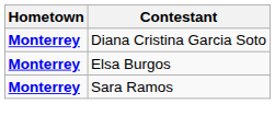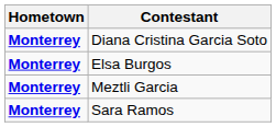+ row: Monterrey | Meztli Garcia
